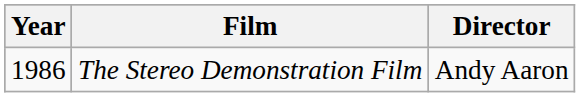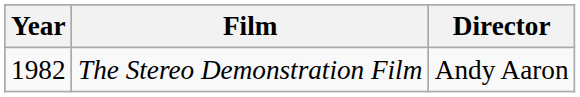The Stereo Demonstration Film | Year: 1986 -> 1982
